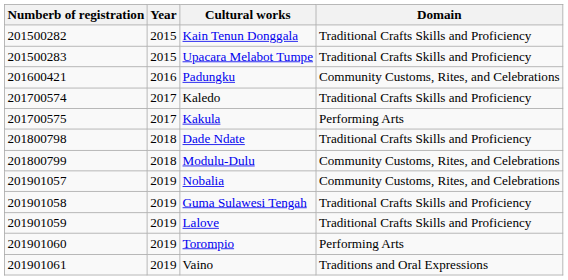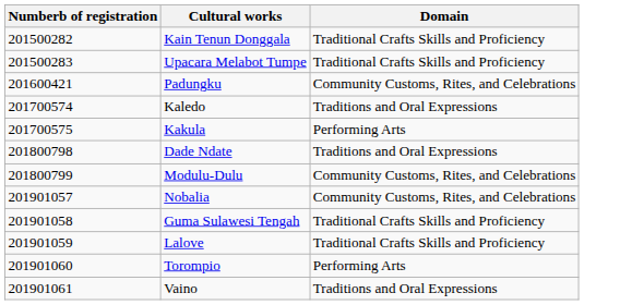- column: Year | 2015 | 2015 | 2016 | 2017 | 2017 | 2018 | 2018 | 2019 | 2019 | 2019 | 2019 | 2019
Kaledo | Domain: Traditional Crafts Skills and Proficiency -> Traditions and Oral Expressions
Dade Ndate | Domain: Traditional Crafts Skills and Proficiency -> Traditions and Oral Expressions
